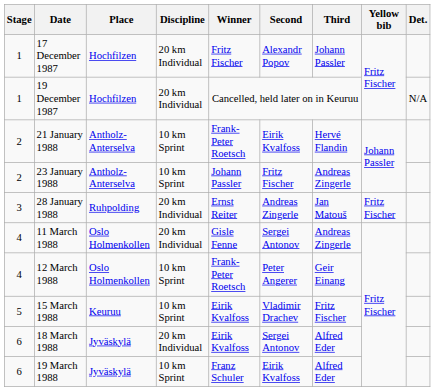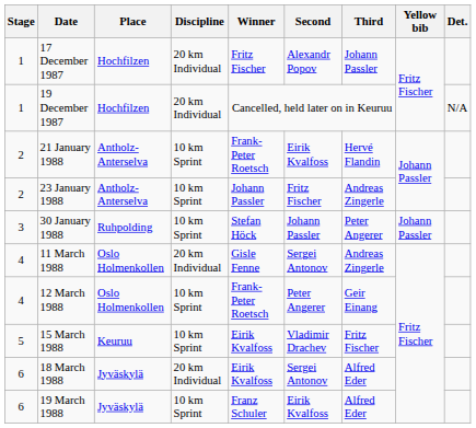- row: 3 | 28 January 1988 | Ruhpolding | 20 km Individual | Ernst Reiter | Andreas Zingerle | Jan Matouš | Fritz Fischer
+ row: 3 | 30 January 1988 | Ruhpolding | 10 km Sprint | Stefan Höck | Johann Passler | Peter Angerer | Johann Passler
